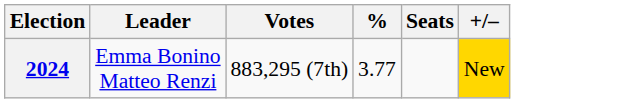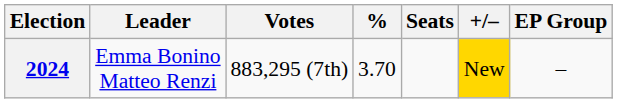+ column: EP Group | –
2024 | %: 3.77 -> 3.70
